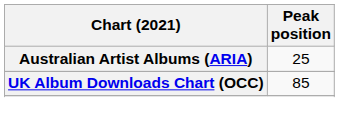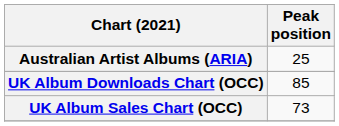+ row: UK Album Sales Chart (OCC) | 73
